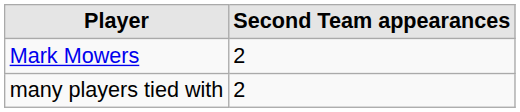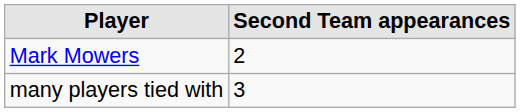many players tied with | Second Team appearances: 2 -> 3
